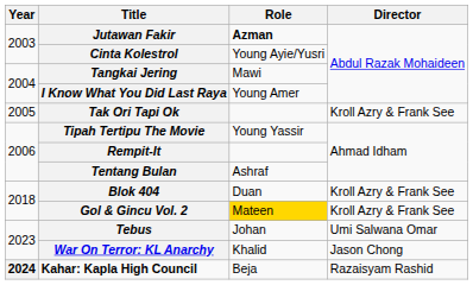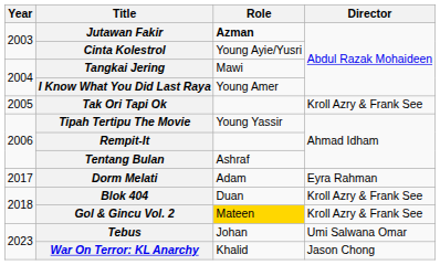+ row: 2017 | Dorm Melati | Adam | Eyra Rahman
- row: 2024 | Kahar: Kapla High Council | Beja | Razaisyam Rashid
